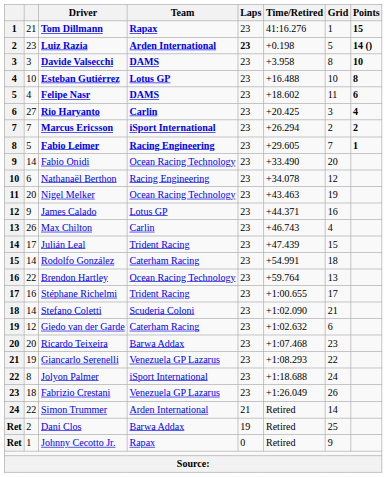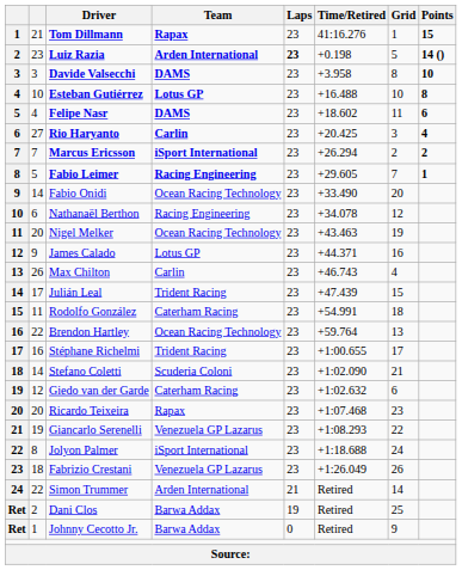Rodolfo González | column 2: 14 -> 11
Ricardo Teixeira | Team: Barwa Addax -> Rapax
Johnny Cecotto Jr. | Team: Rapax -> Barwa Addax
